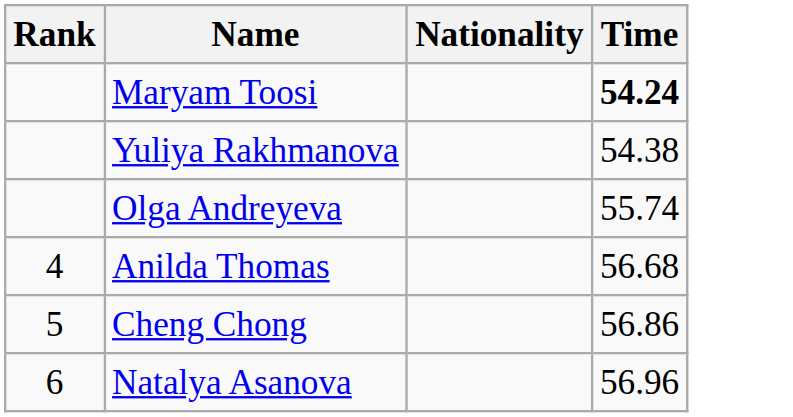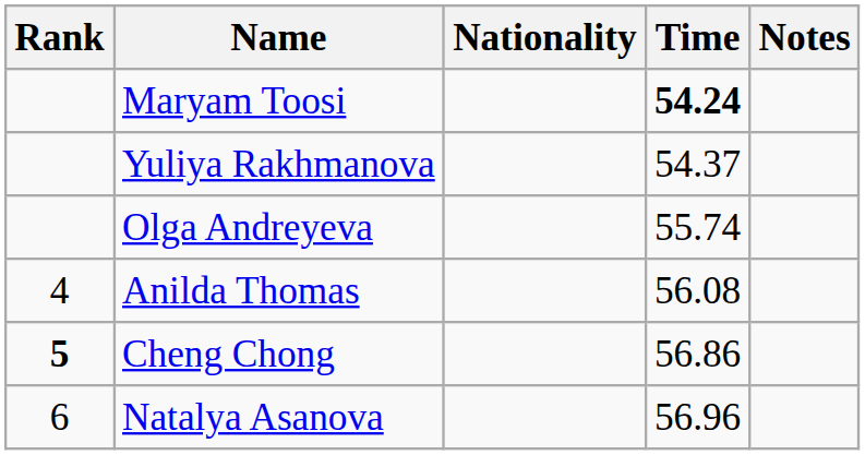+ column: Notes
Yuliya Rakhmanova | Time: 54.38 -> 54.37
Anilda Thomas | Time: 56.68 -> 56.08
Cheng Chong | Rank: normal -> bold
